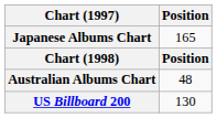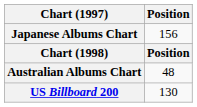Japanese Albums Chart | Position: 165 -> 156
